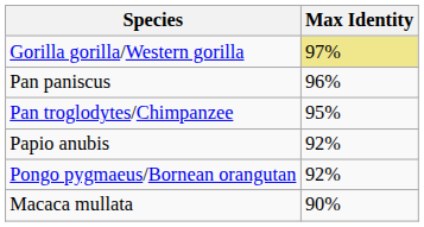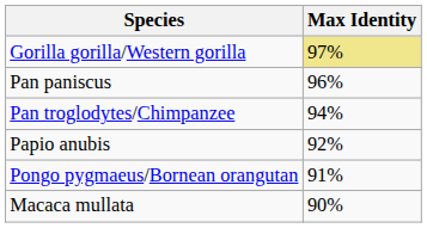Pan troglodytes/Chimpanzee | Max Identity: 95% -> 94%
Pongo pygmaeus/Bornean orangutan | Max Identity: 92% -> 91%
